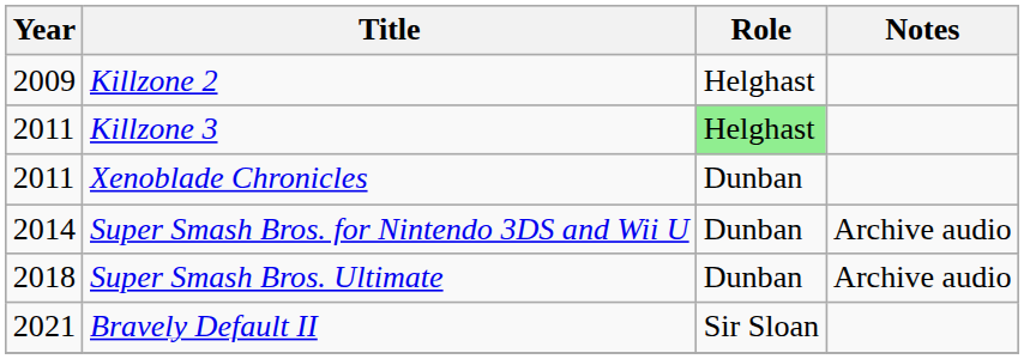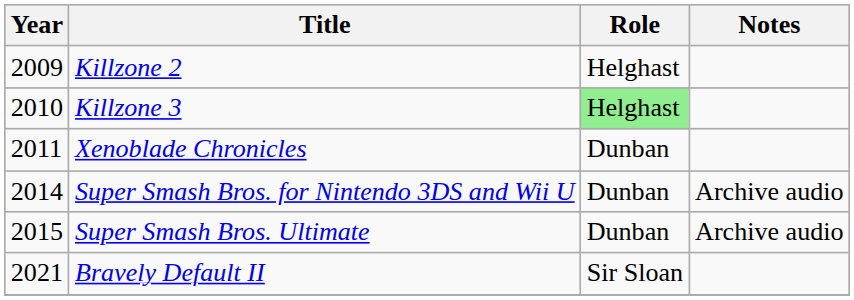Killzone 3 | Year: 2011 -> 2010
Super Smash Bros. Ultimate | Year: 2018 -> 2015
